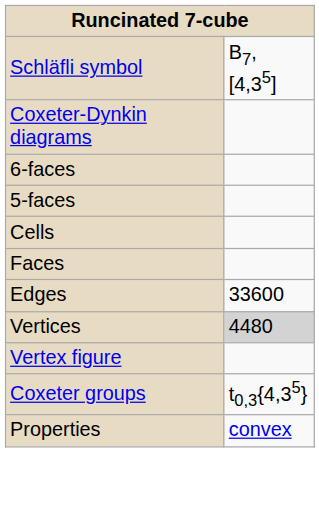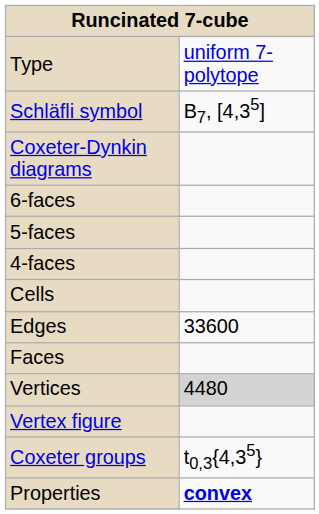+ row: Type | uniform 7-polytope
+ row: 4-faces
rows swapped: Faces <-> Edges
Properties | column 2: normal -> bold
